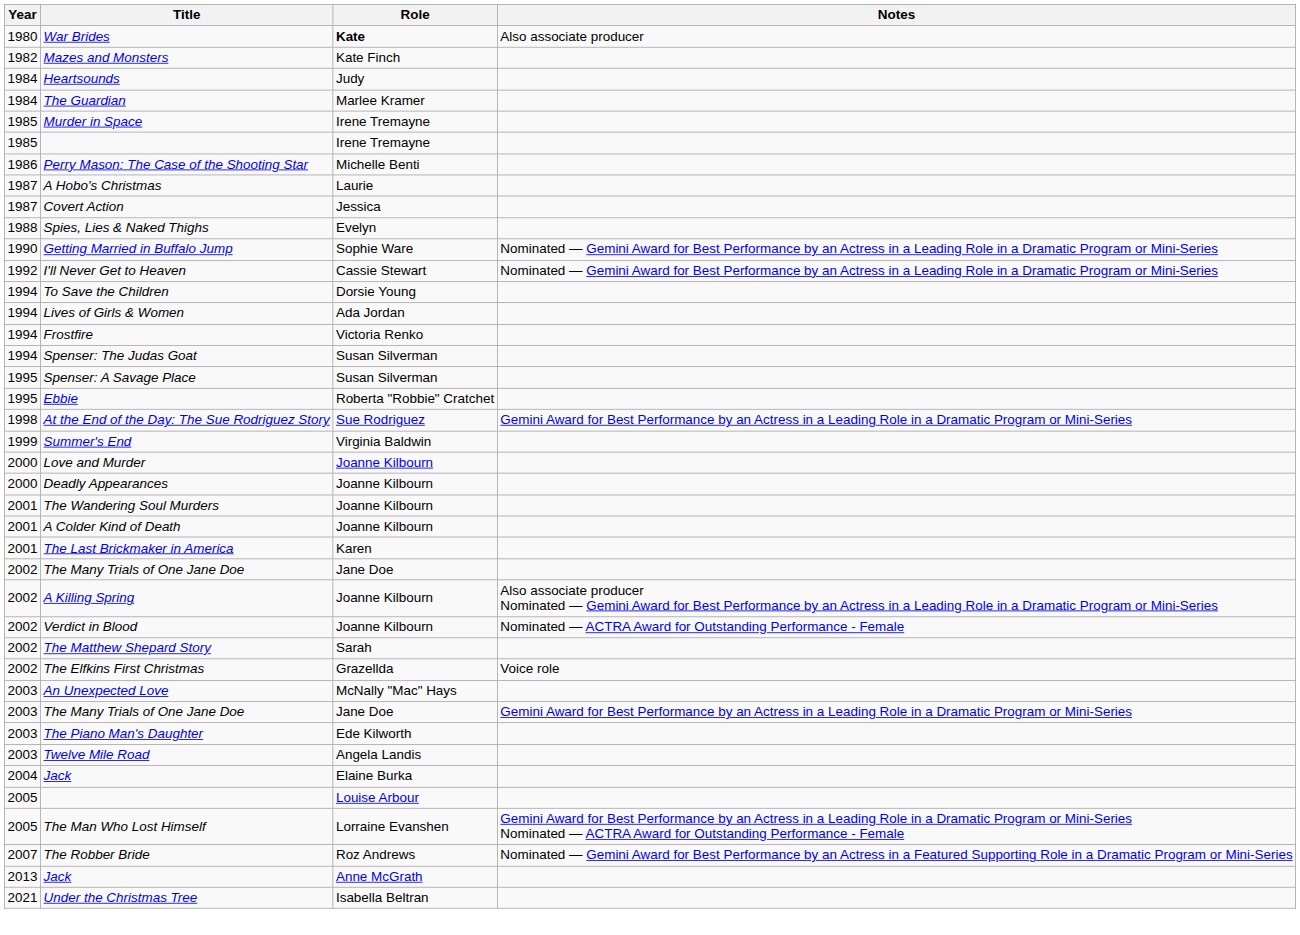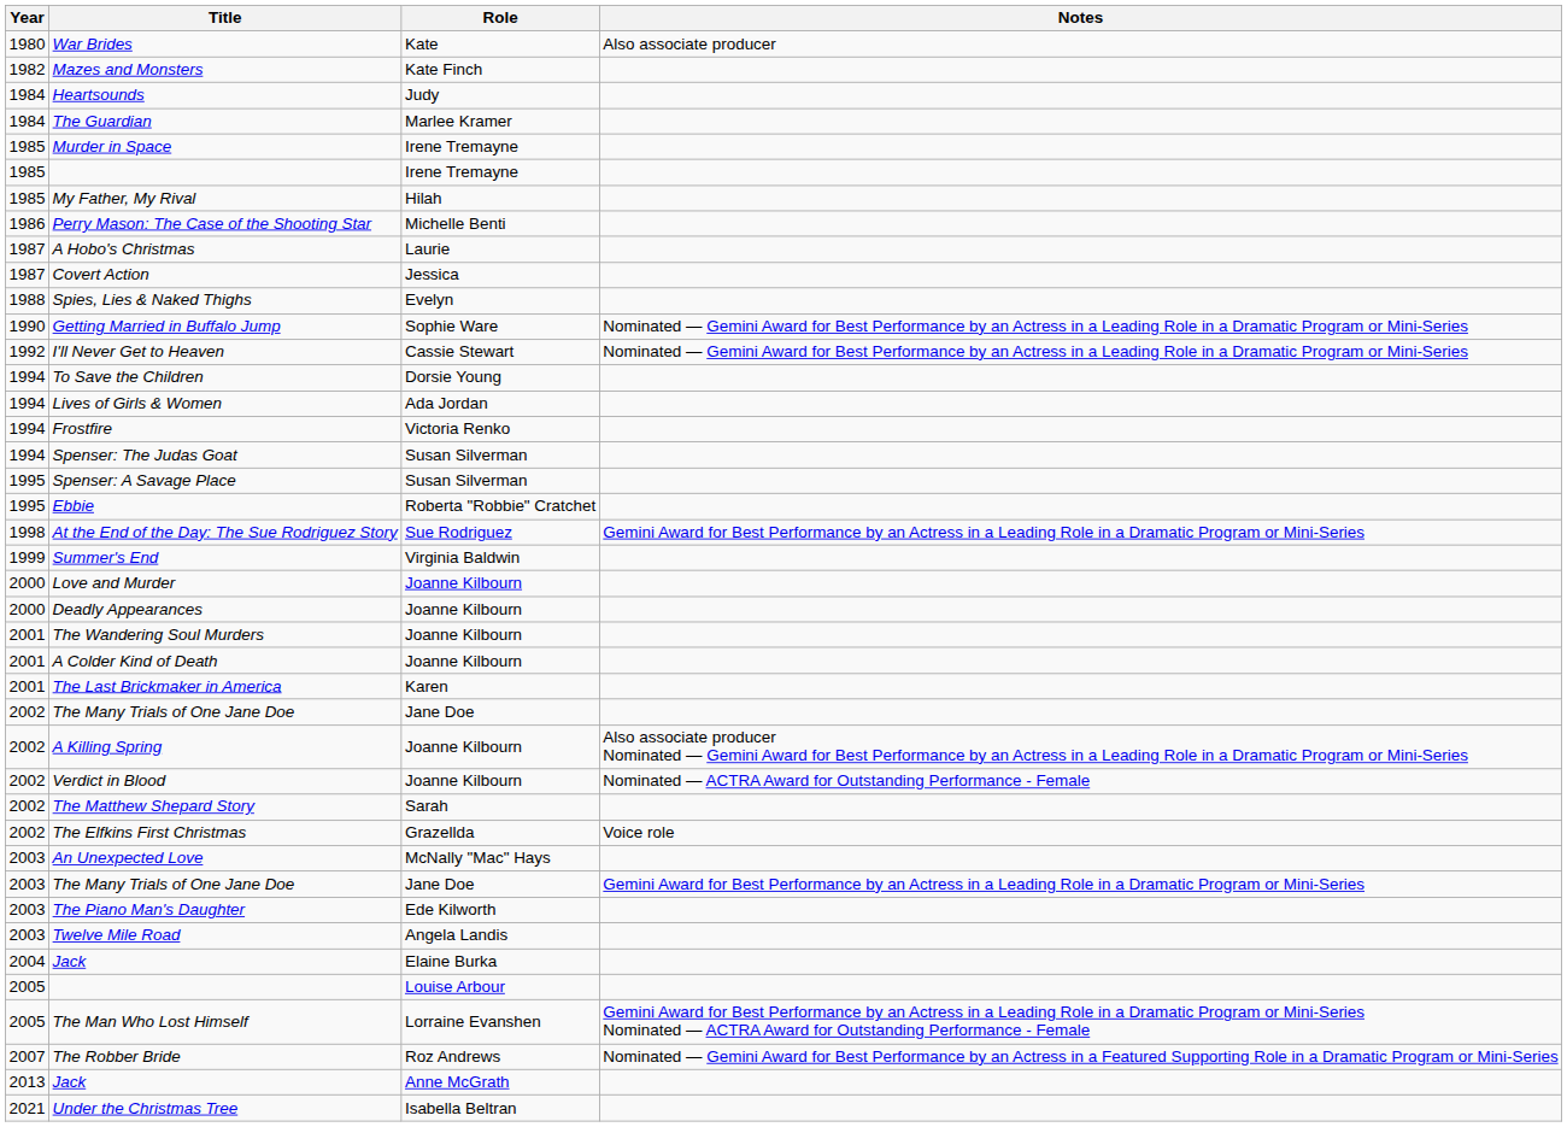War Brides | Role: bold -> normal
+ row: 1985 | My Father, My Rival | Hilah
